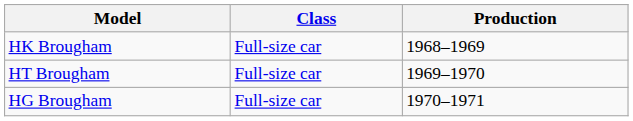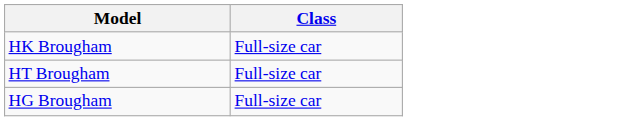- column: Production | 1968–1969 | 1969–1970 | 1970–1971
